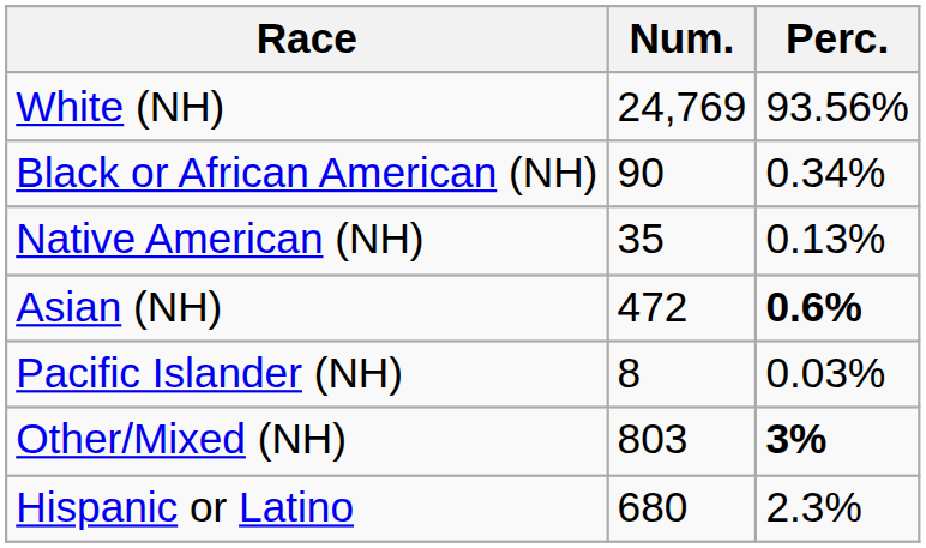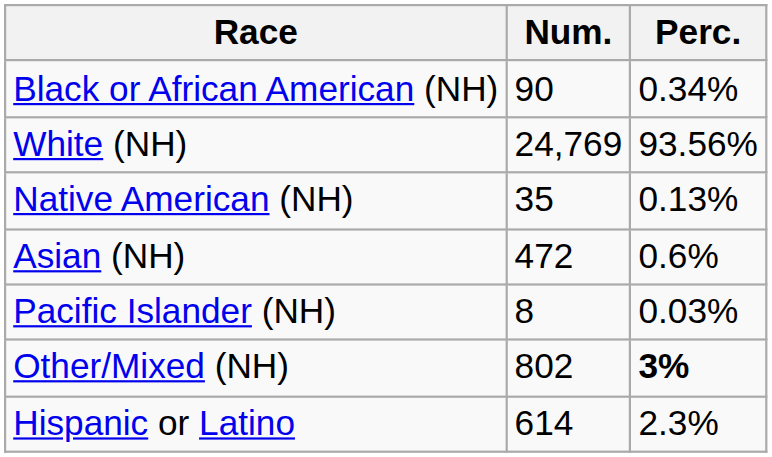rows swapped: White (NH) <-> Black or African American (NH)
Asian (NH) | Perc.: bold -> normal
Other/Mixed (NH) | Num.: 803 -> 802
Hispanic or Latino | Num.: 680 -> 614
